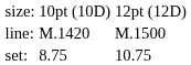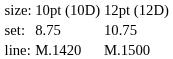rows swapped: set: <-> line:
